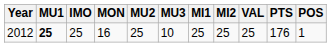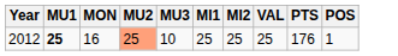- column: IMO | 25
2012 | MU2: no background -> lightsalmon background
